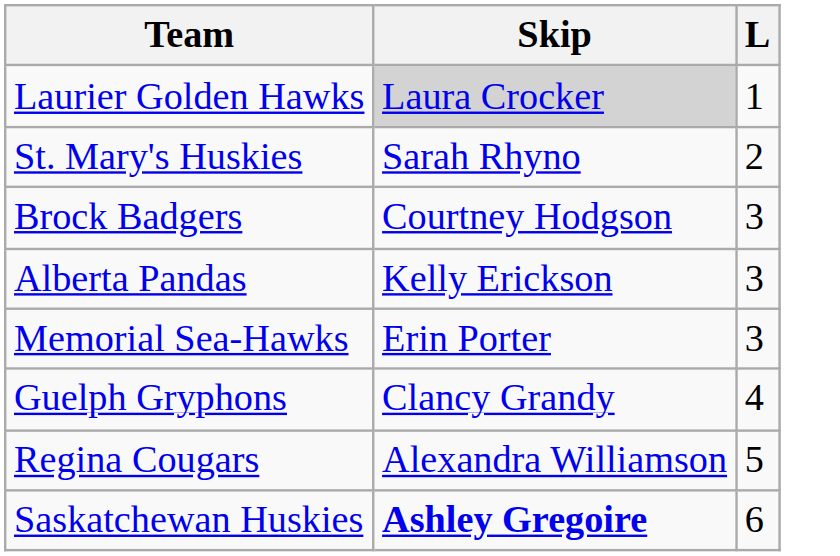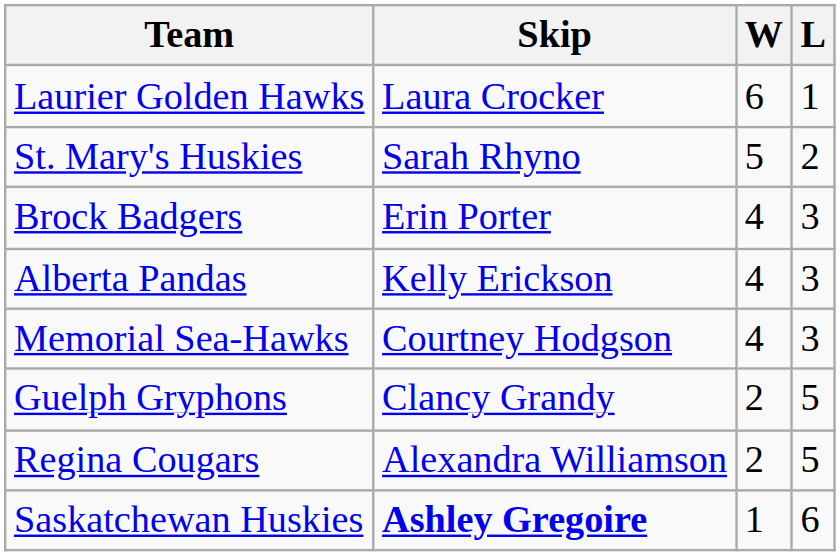+ column: W | 6 | 5 | 4 | 4 | 4 | 2 | 2 | 1
Laurier Golden Hawks | Skip: lightgrey background -> no background
Brock Badgers | Skip: Courtney Hodgson -> Erin Porter
Memorial Sea-Hawks | Skip: Erin Porter -> Courtney Hodgson
Guelph Gryphons | L: 4 -> 5
